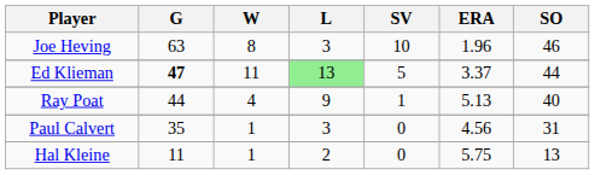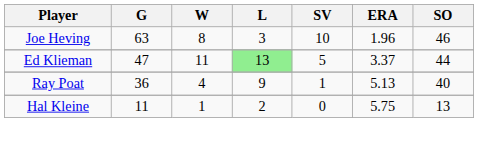Ed Klieman | G: bold -> normal
Ray Poat | G: 44 -> 36
- row: Paul Calvert | 35 | 1 | 3 | 0 | 4.56 | 31
